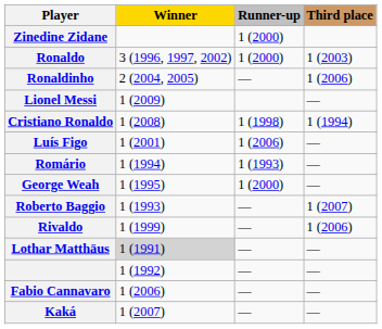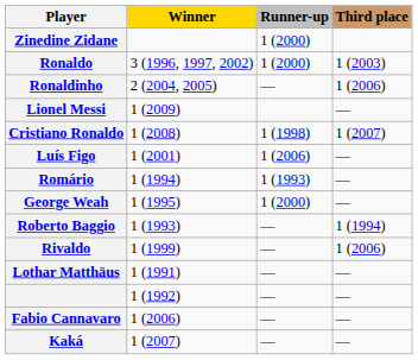Cristiano Ronaldo | Third place: 1 (1994) -> 1 (2007)
Roberto Baggio | Third place: 1 (2007) -> 1 (1994)
Lothar Matthäus | Winner: lightgrey background -> no background
